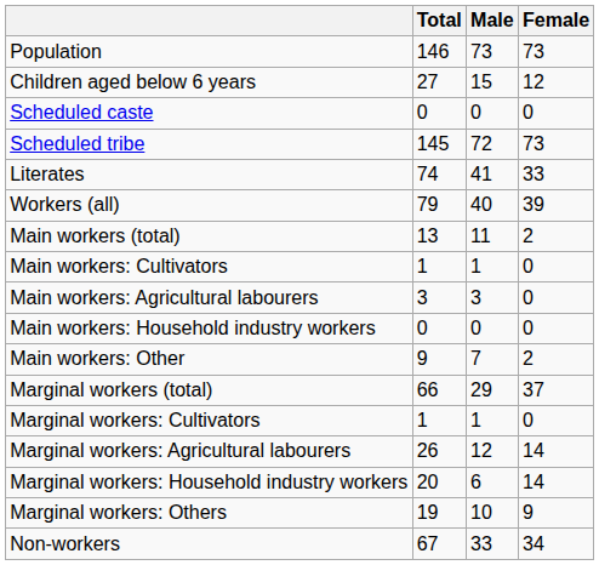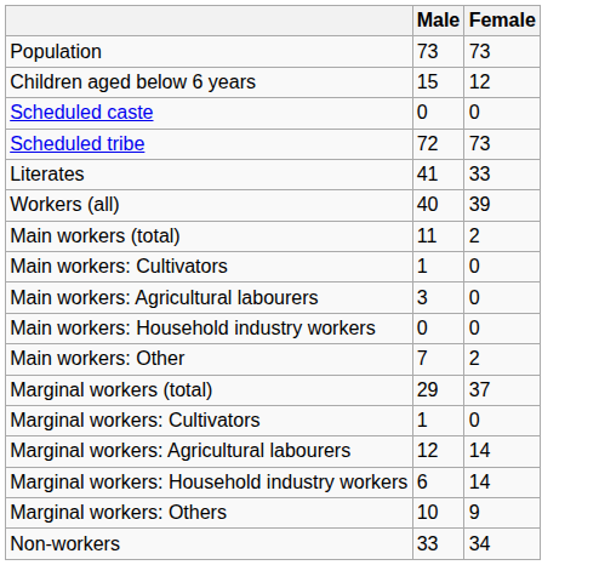- column: Total | 146 | 27 | 0 | 145 | 74 | 79 | 13 | 1 | 3 | 0 | 9 | 66 | 1 | 26 | 20 | 19 | 67
